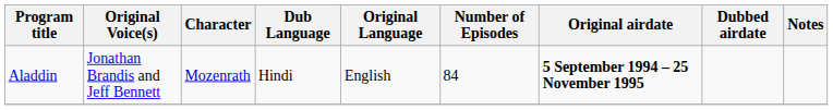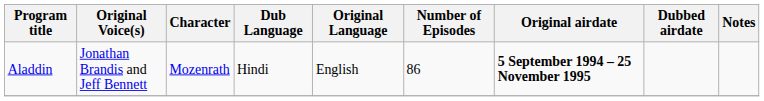Aladdin | Number of Episodes: 84 -> 86
